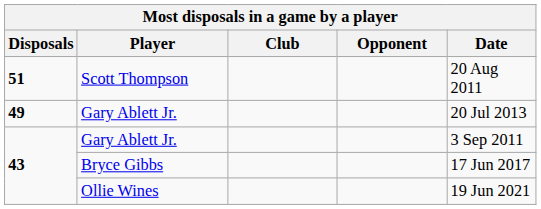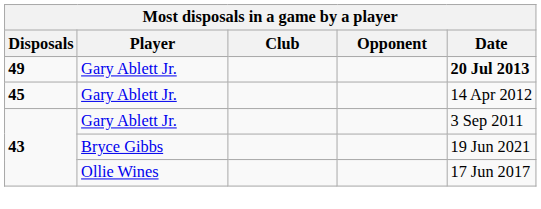- row: 51 | Scott Thompson | 20 Aug 2011
49 | Date: normal -> bold
+ row: 45 | Gary Ablett Jr. | 14 Apr 2012
43 / Bryce Gibbs | Date: 17 Jun 2017 -> 19 Jun 2021
43 / Ollie Wines | Date: 19 Jun 2021 -> 17 Jun 2017
